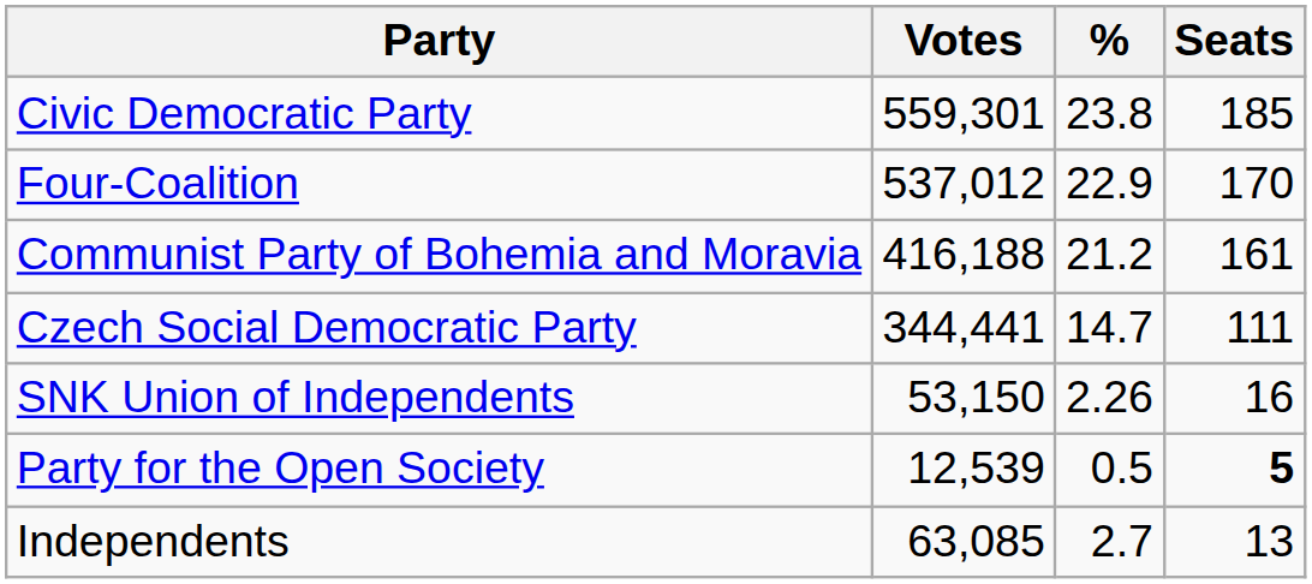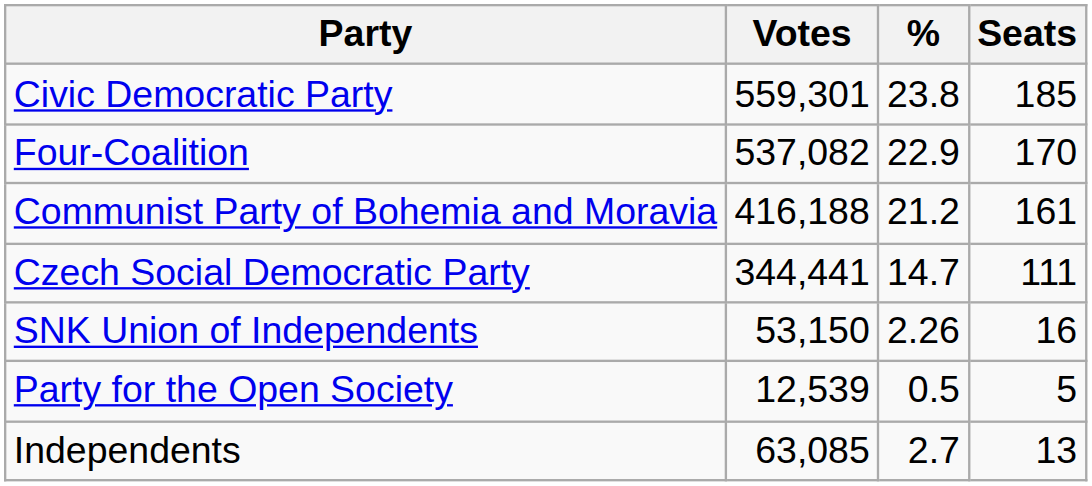Four-Coalition | Votes: 537,012 -> 537,082
Party for the Open Society | Seats: bold -> normal
